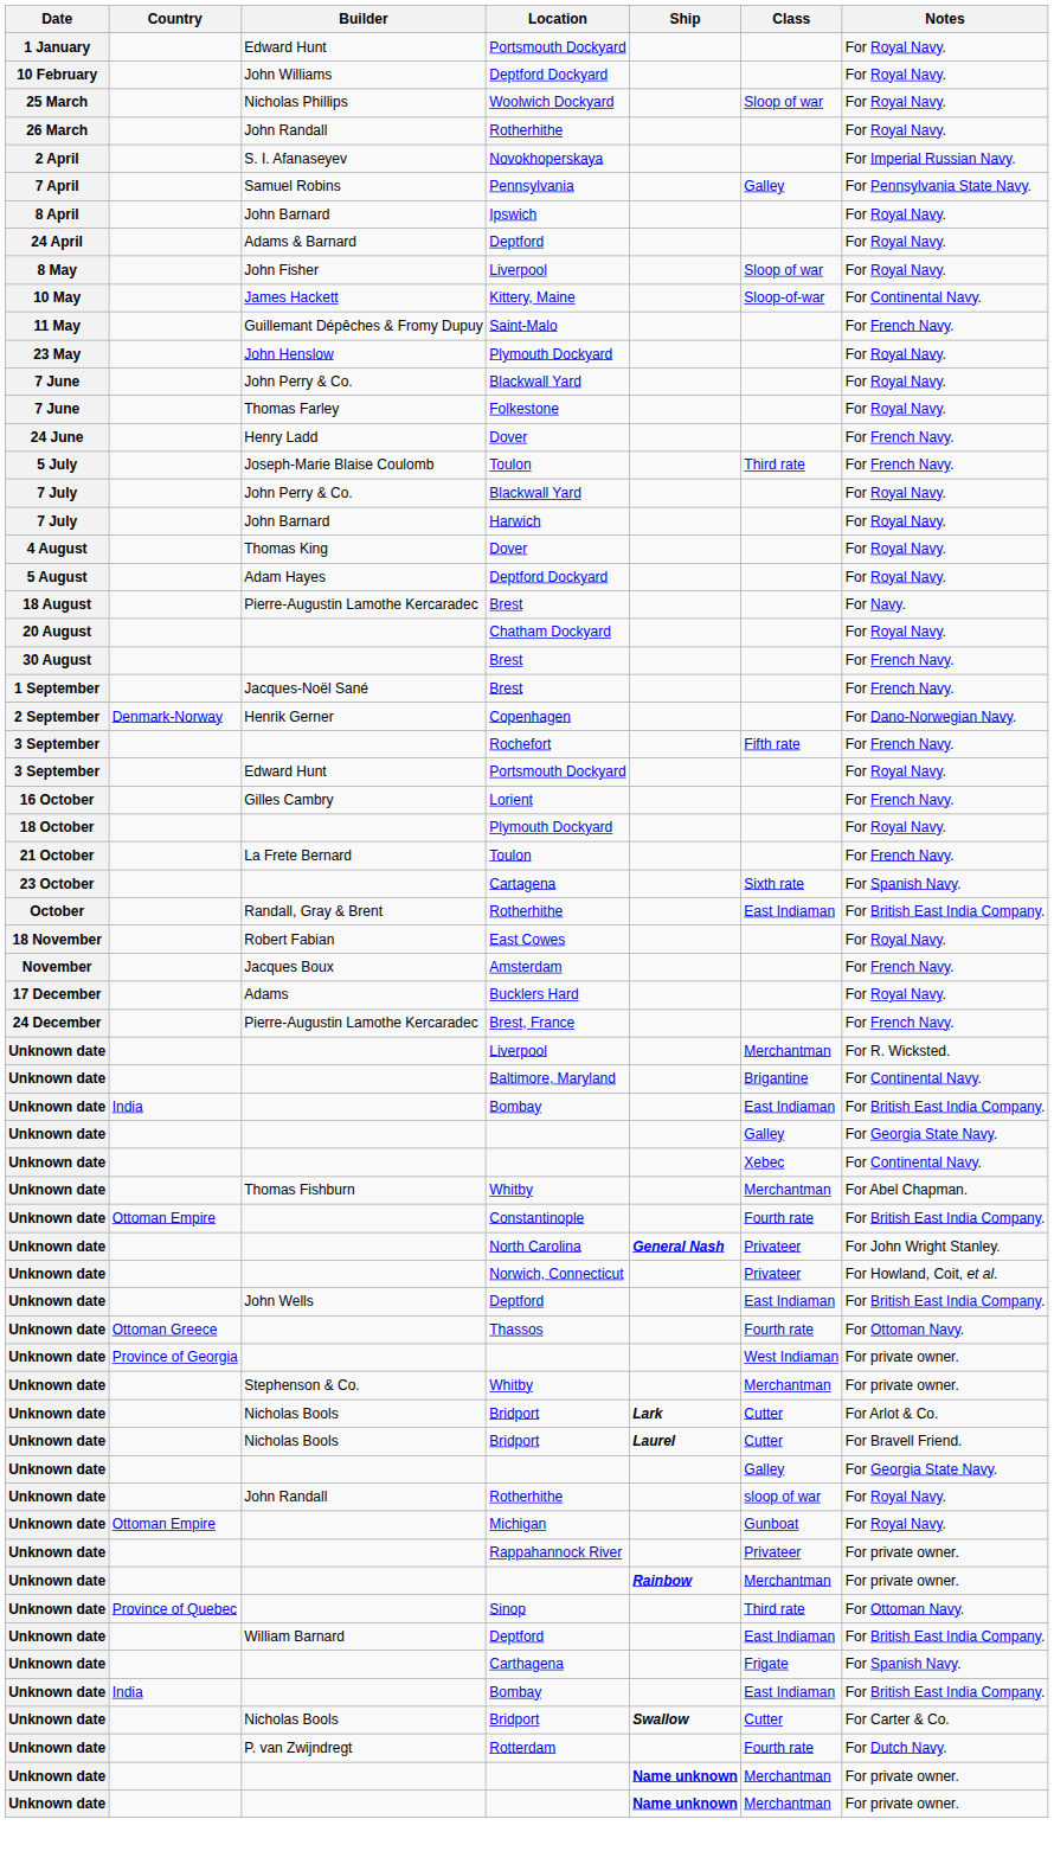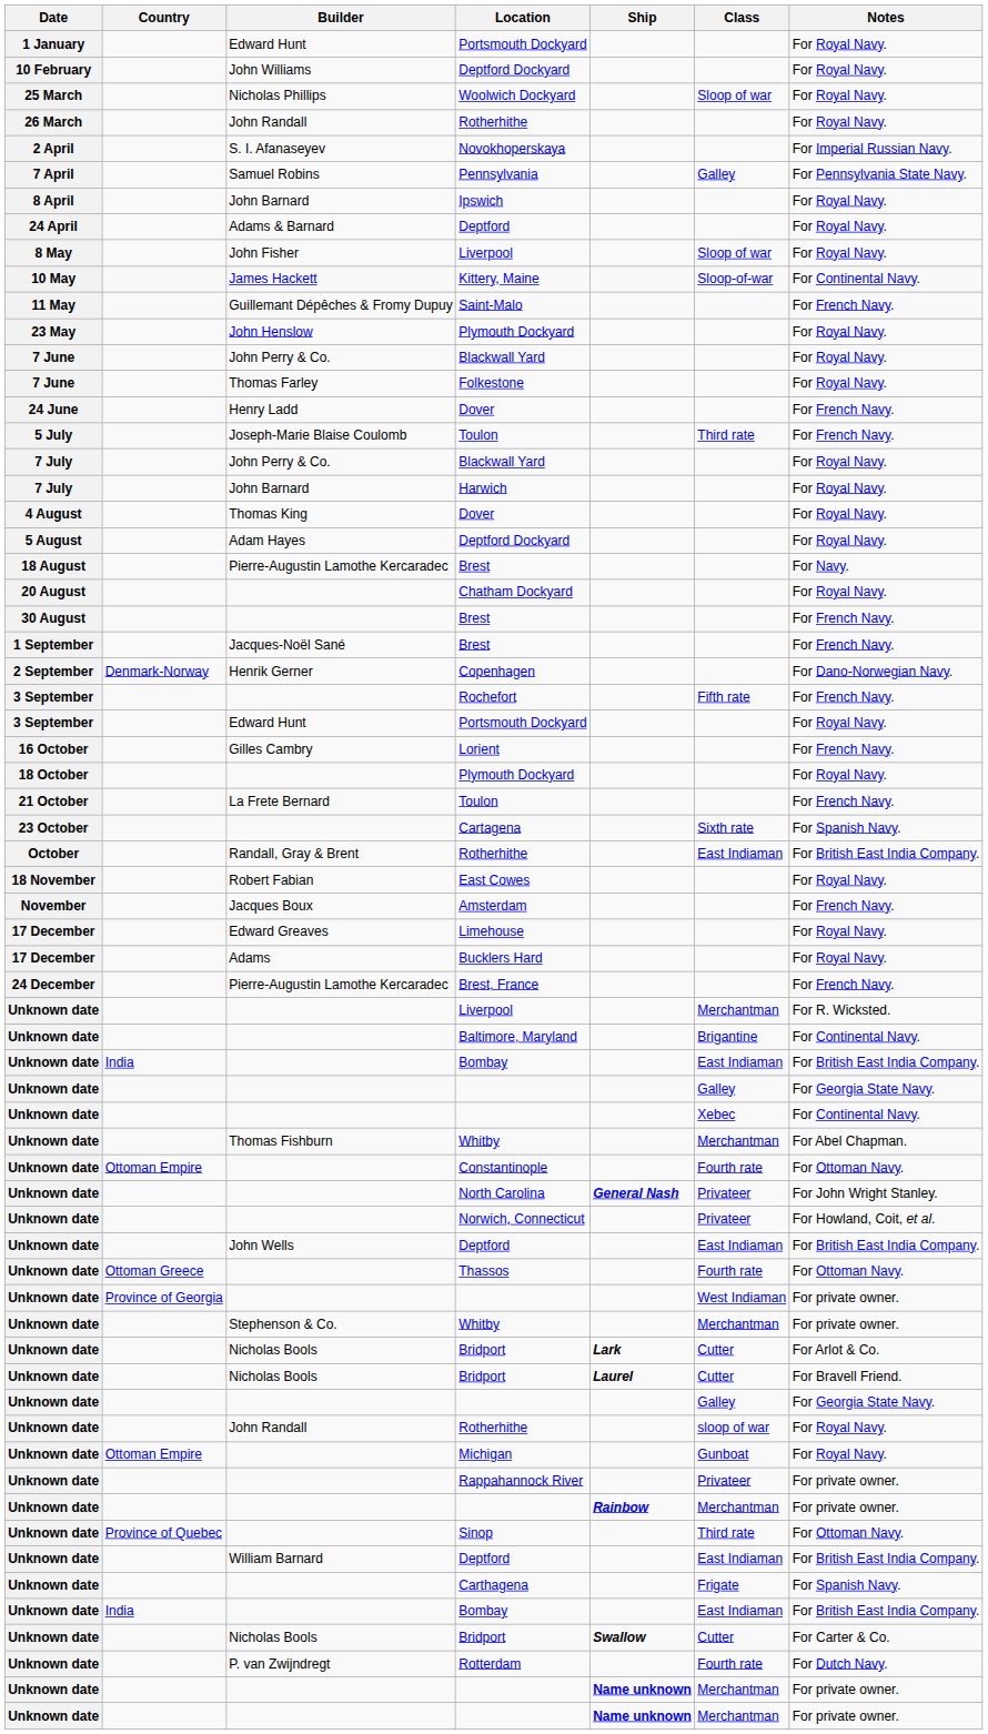+ row: 17 December | Edward Greaves | Limehouse | For Royal Navy.
Constantinople | Notes: For British East India Company. -> For Ottoman Navy.
